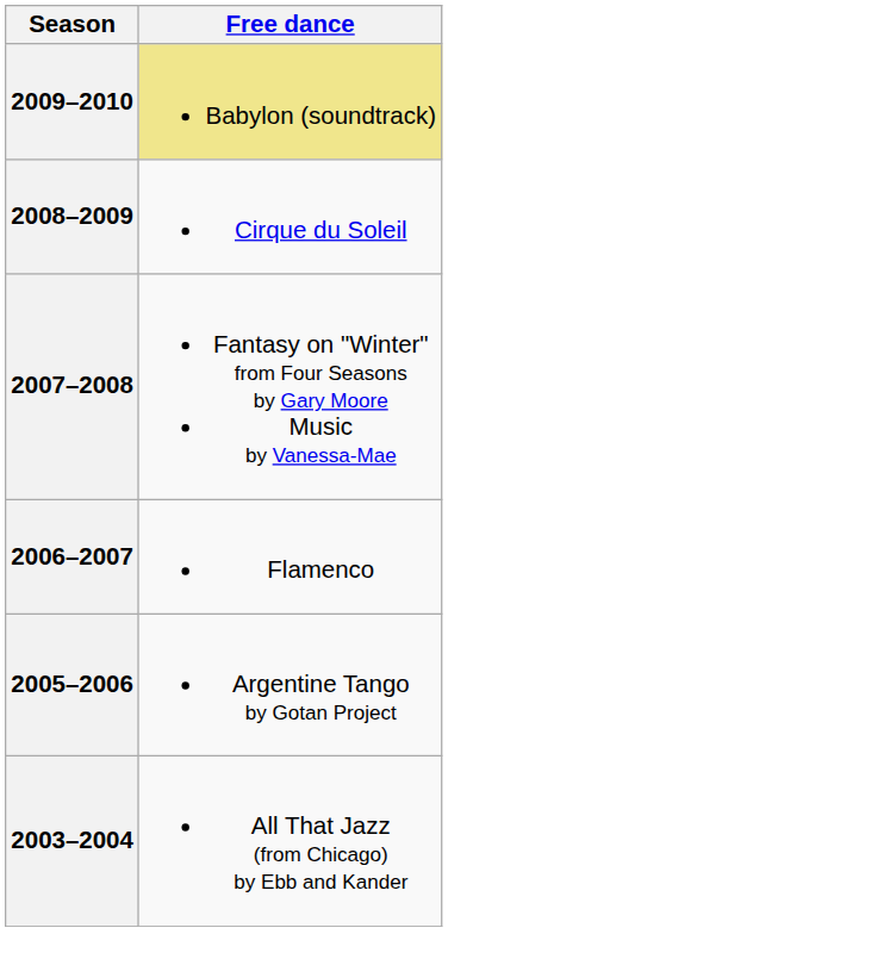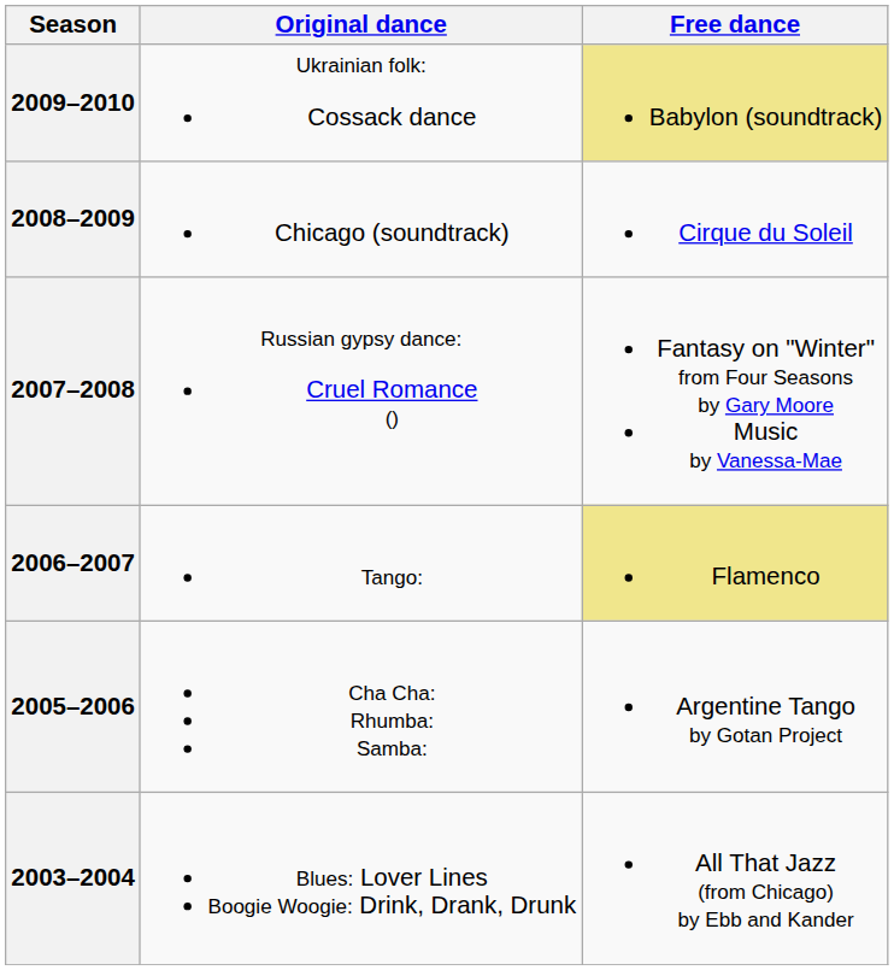+ column: Original dance | Ukrainian folk: Cossack dance | Chicago (soundtrack) | Russian gypsy dance: Cruel Romance () | Tango: | Cha Cha: Rhumba: Samba: | Blues: Lover Lines Boogie Woogie: Drink, Drank, Drunk
2006–2007 | Free dance: no background -> khaki background
